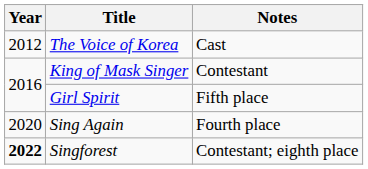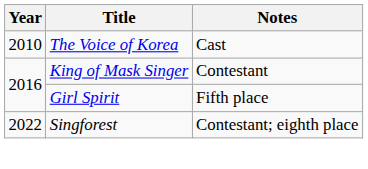The Voice of Korea | Year: 2012 -> 2010
- row: 2020 | Sing Again | Fourth place
Singforest | Year: bold -> normal
